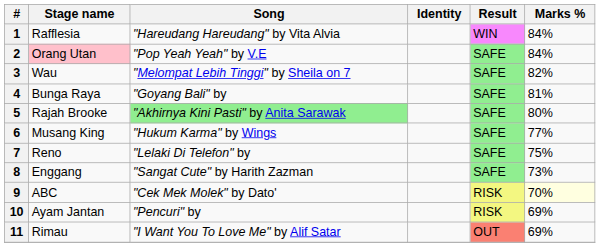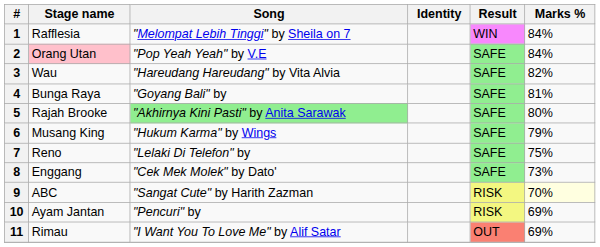1 | Song: "Hareudang Hareudang" by Vita Alvia -> "Melompat Lebih Tinggi" by Sheila on 7
3 | Song: "Melompat Lebih Tinggi" by Sheila on 7 -> "Hareudang Hareudang" by Vita Alvia
6 | Marks %: 77% -> 79%
8 | Song: "Sangat Cute" by Harith Zazman -> "Cek Mek Molek" by Dato'
9 | Song: "Cek Mek Molek" by Dato' -> "Sangat Cute" by Harith Zazman
